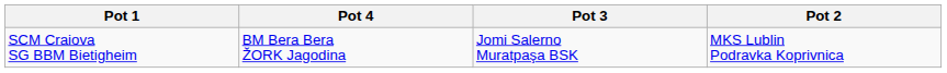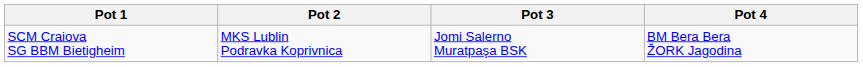columns swapped: Pot 2 <-> Pot 4
